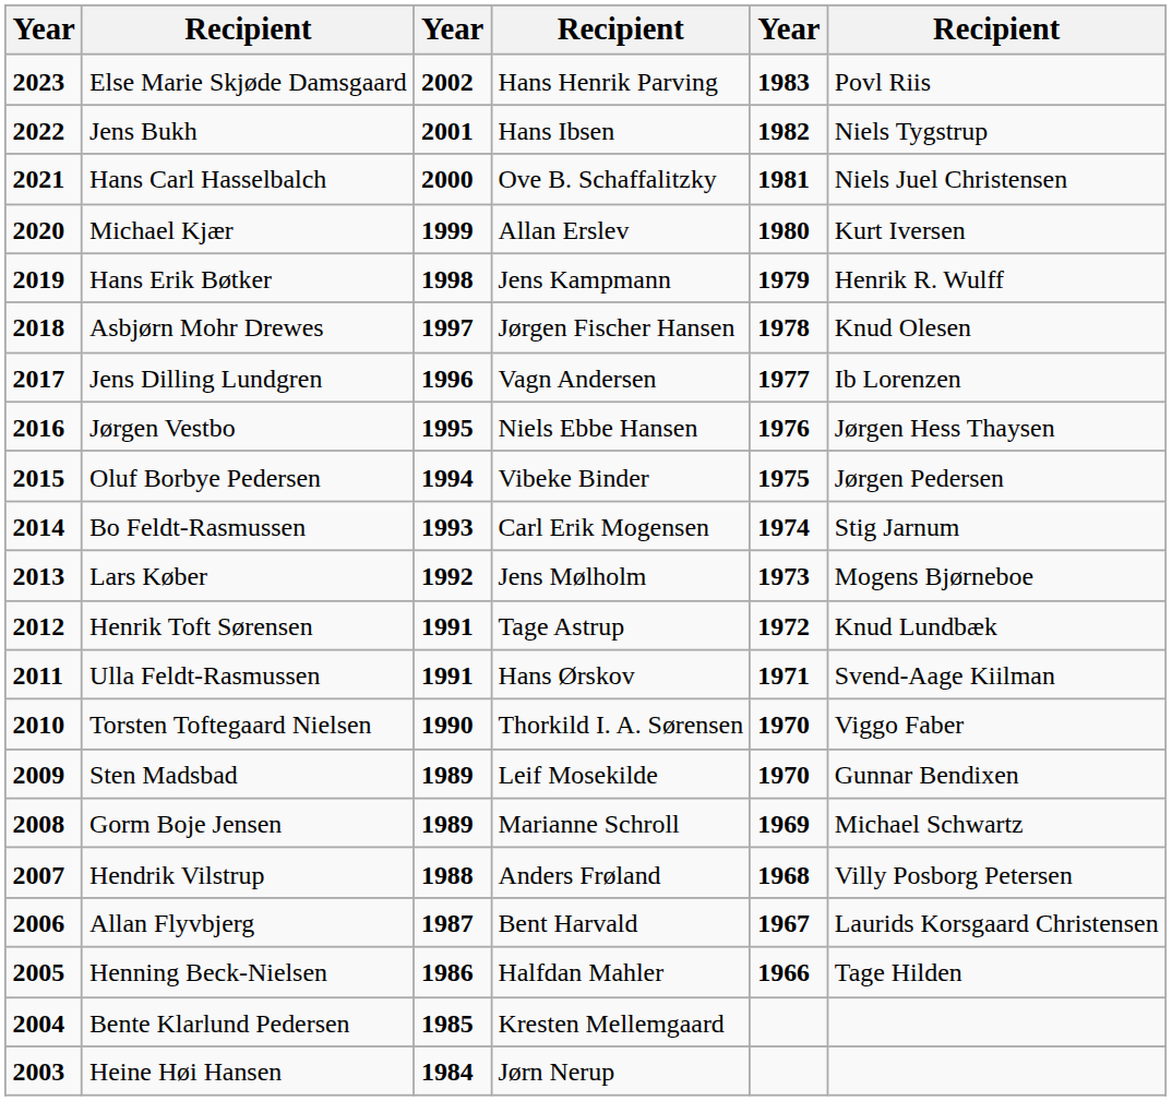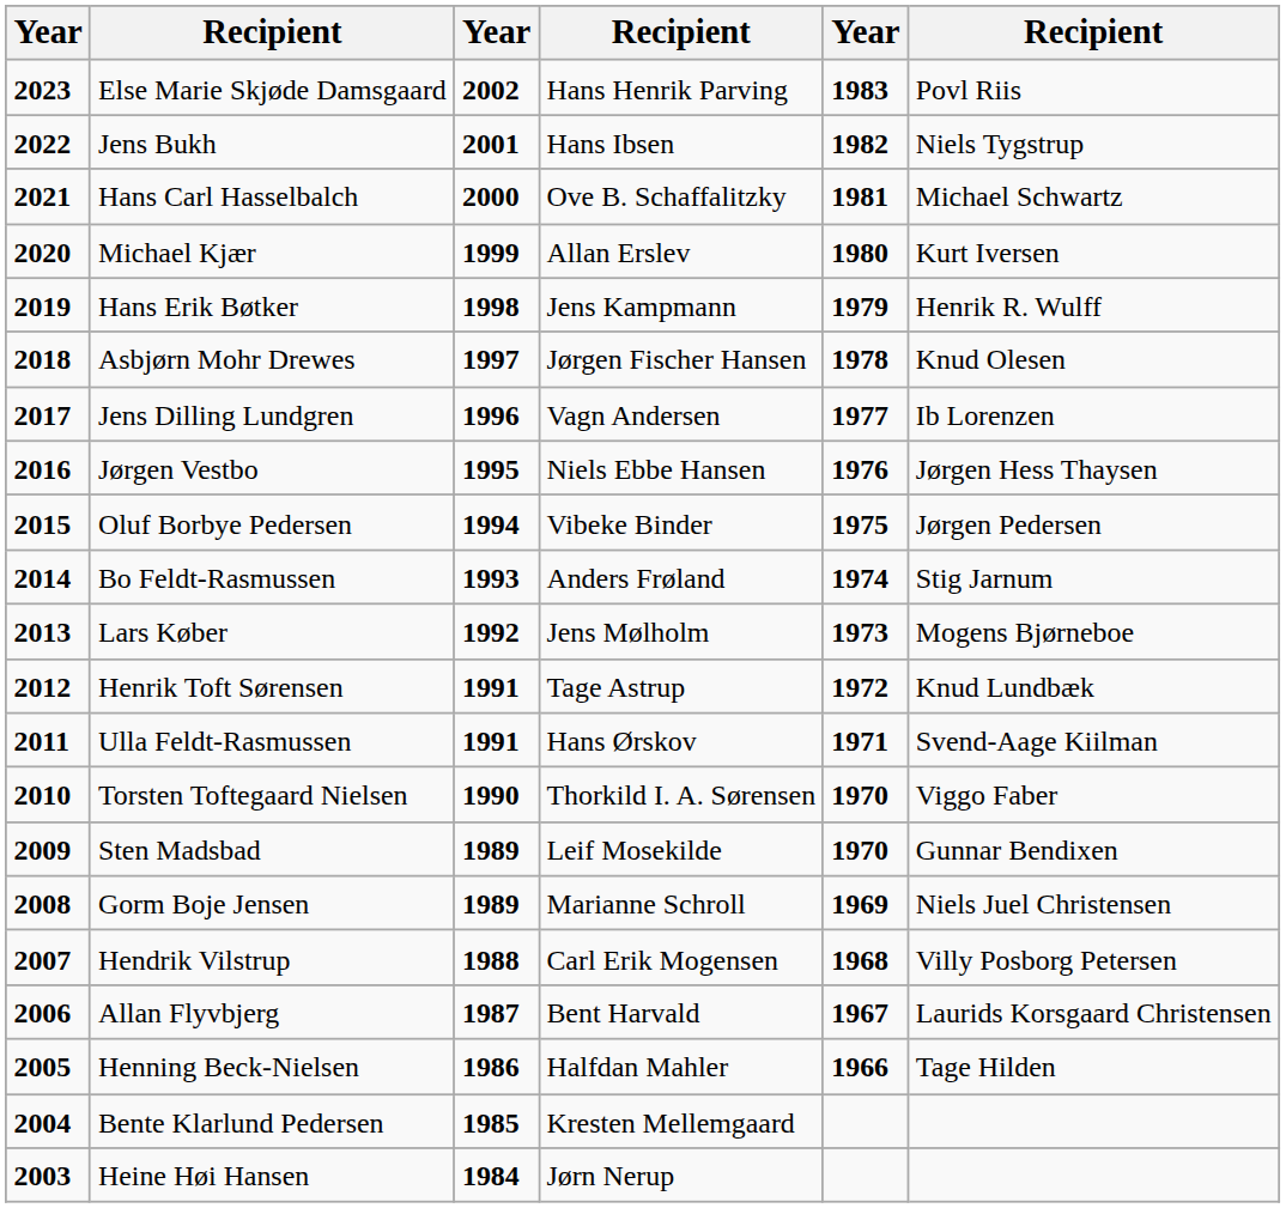Hans Carl Hasselbalch | column 6: Niels Juel Christensen -> Michael Schwartz
Bo Feldt-Rasmussen | column 4: Carl Erik Mogensen -> Anders Frøland
Gorm Boje Jensen | column 6: Michael Schwartz -> Niels Juel Christensen
Hendrik Vilstrup | column 4: Anders Frøland -> Carl Erik Mogensen
